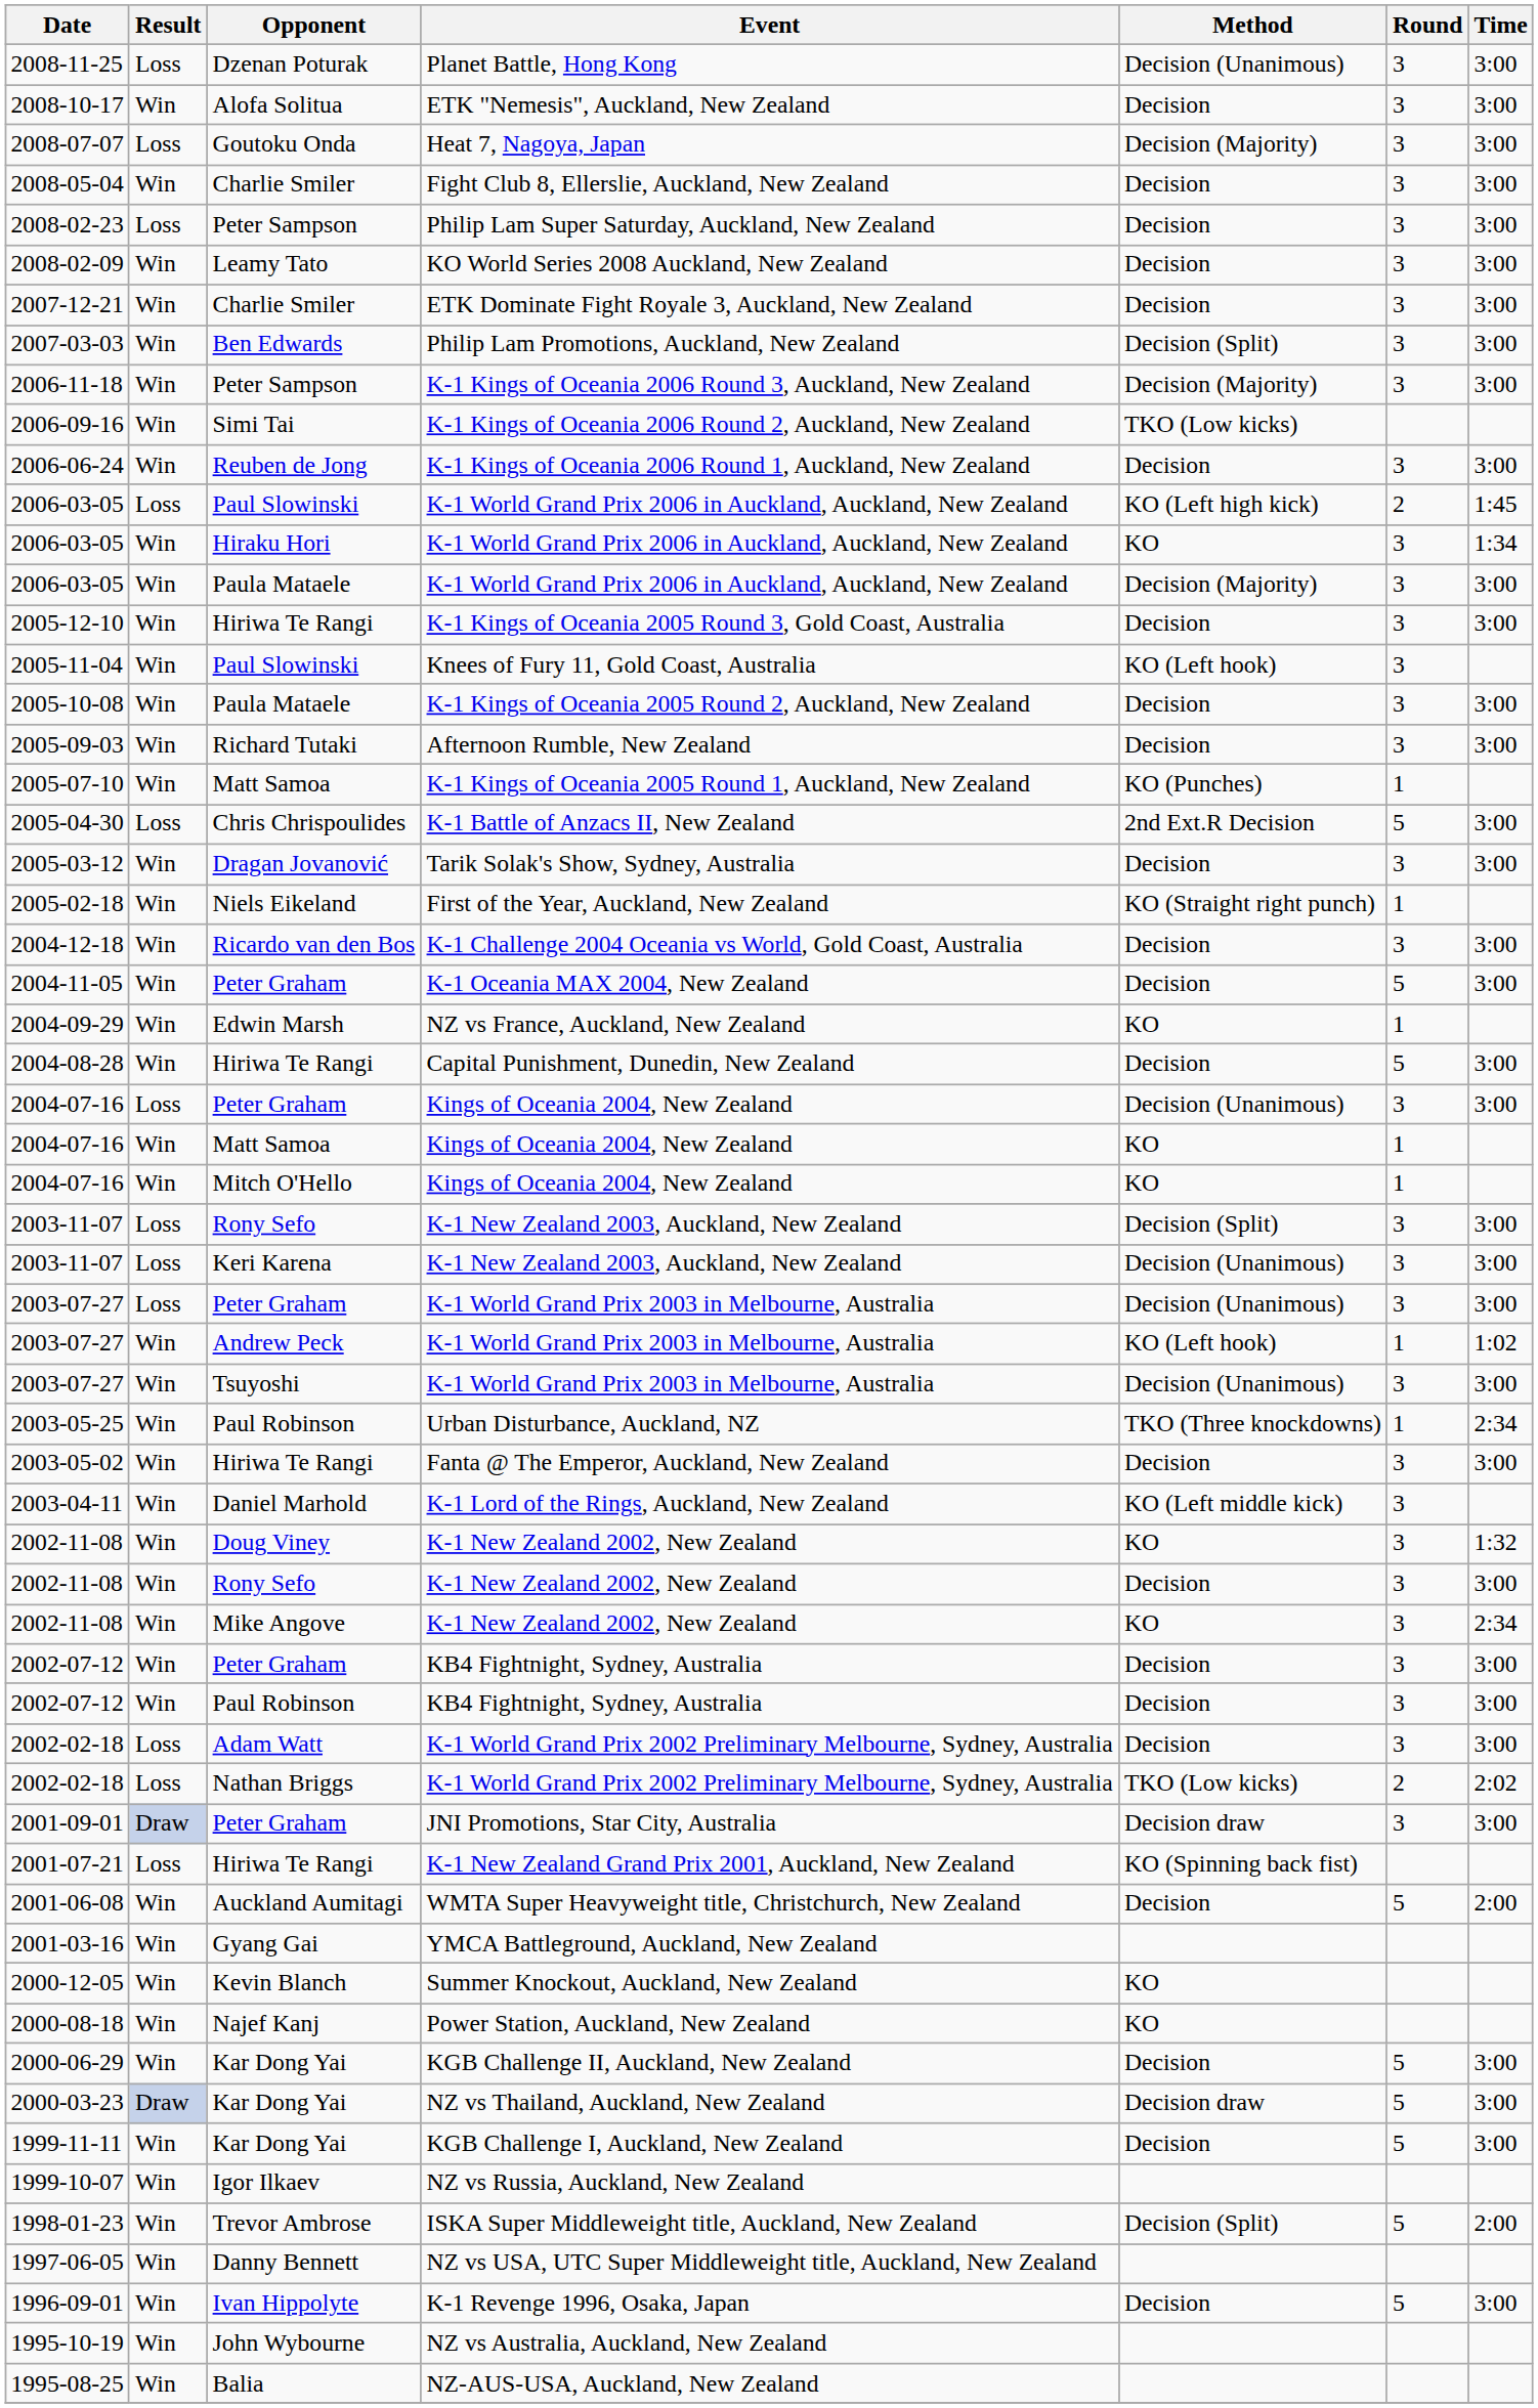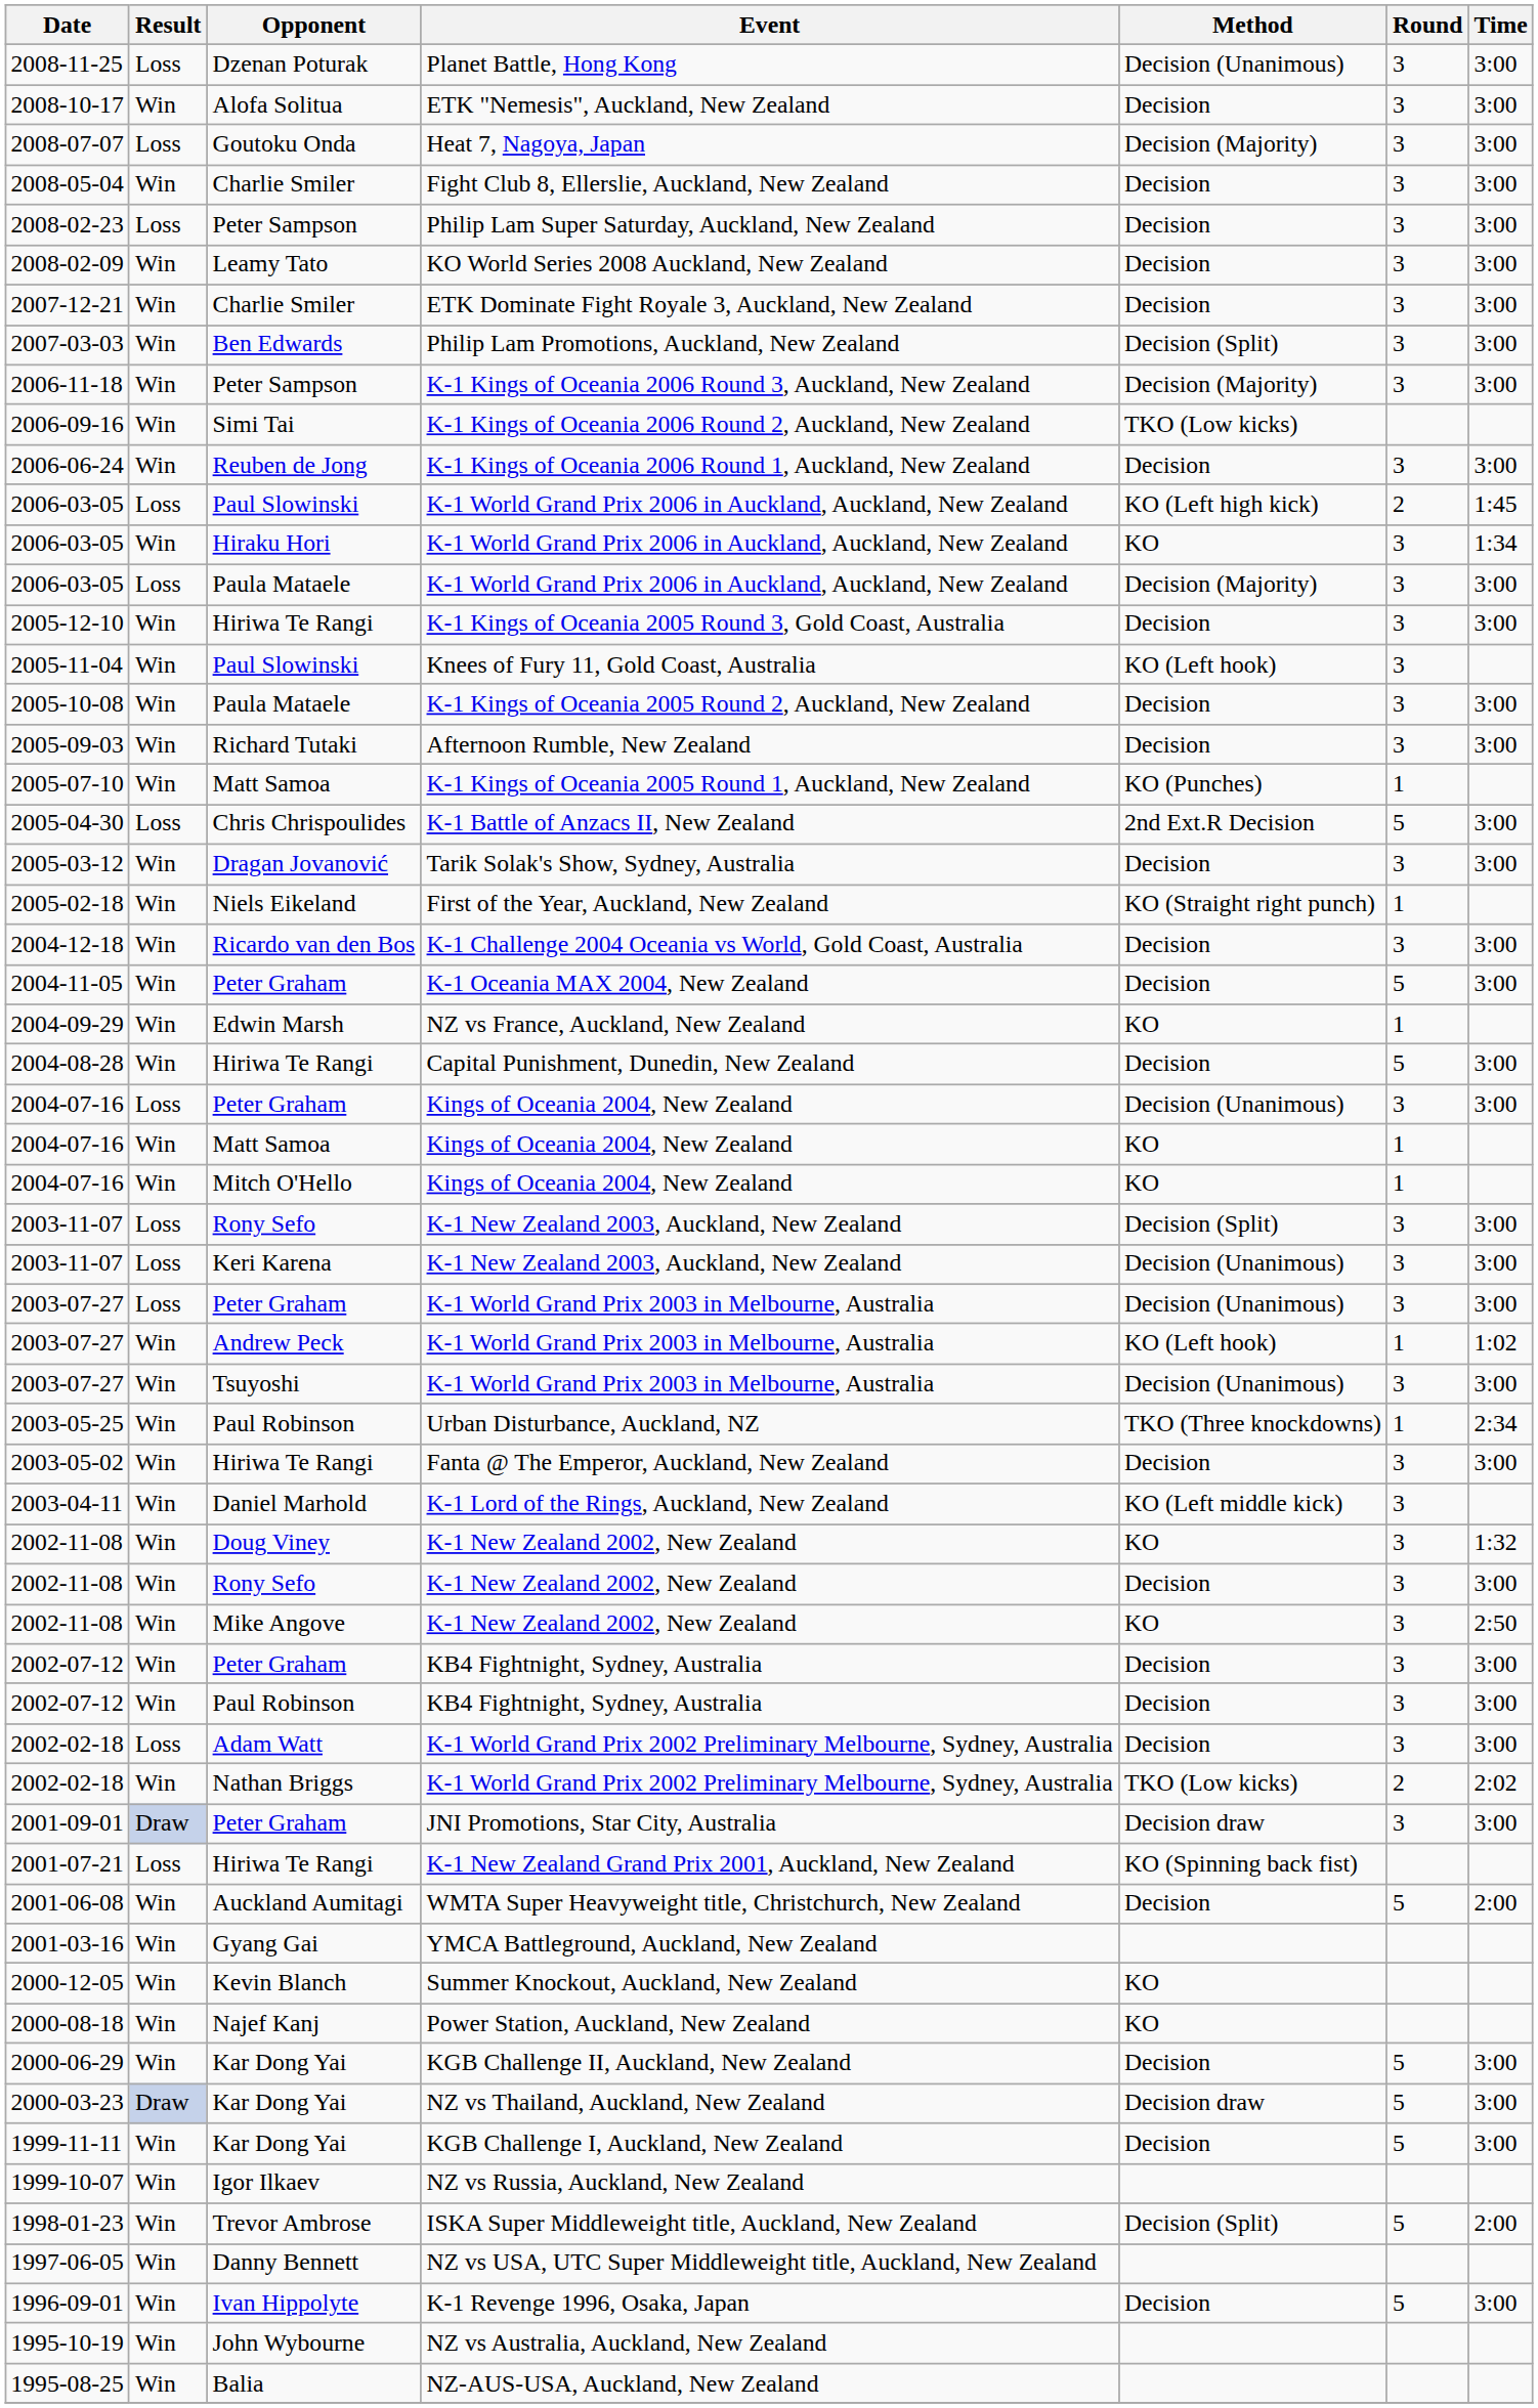2006-03-05 / Paula Mataele | Result: Win -> Loss
2002-11-08 / Mike Angove | Time: 2:34 -> 2:50
2002-02-18 / Nathan Briggs | Result: Loss -> Win
